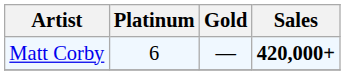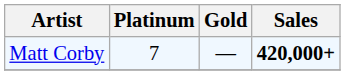Matt Corby | Platinum: 6 -> 7
